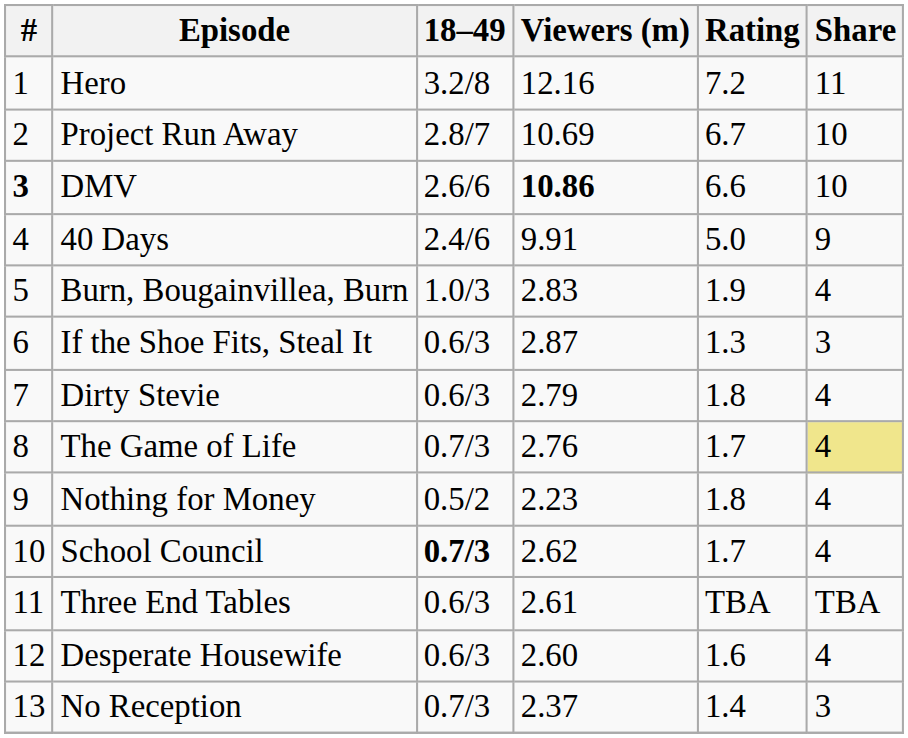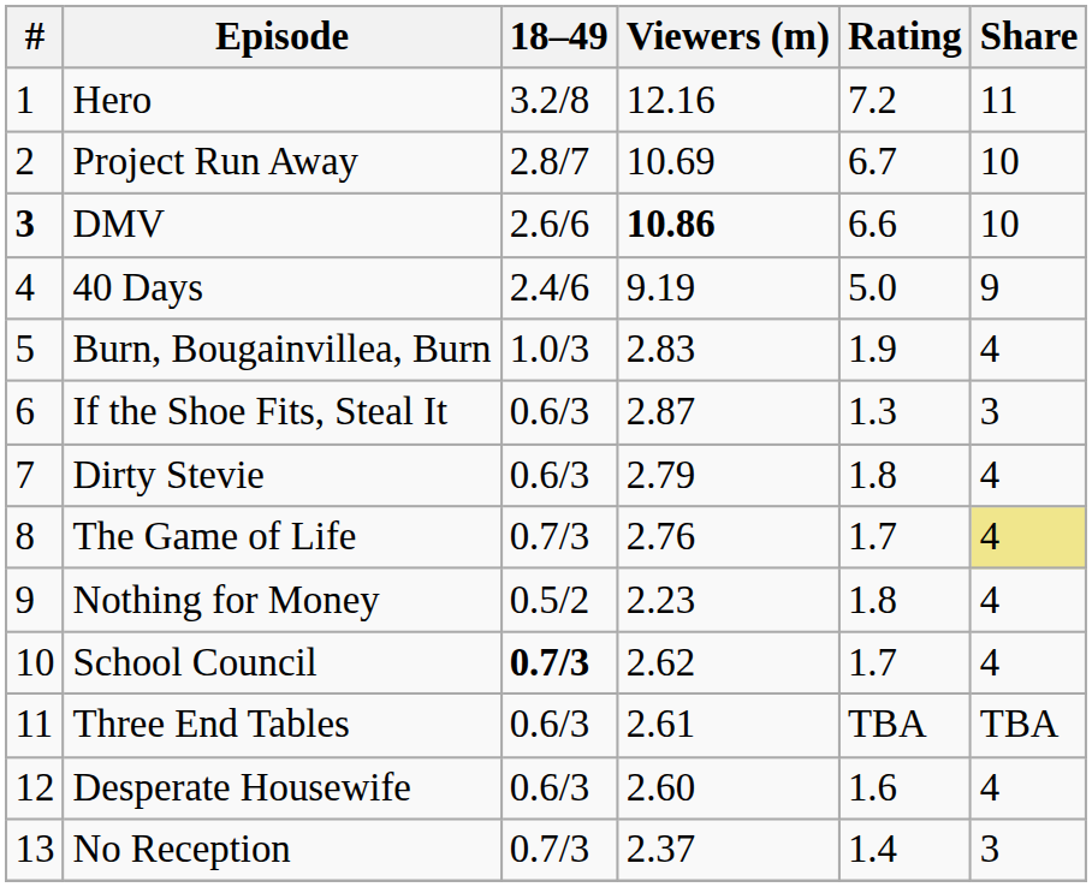40 Days | Viewers (m): 9.91 -> 9.19
